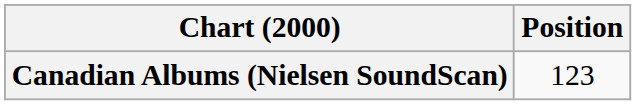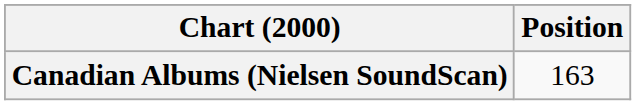Canadian Albums (Nielsen SoundScan) | Position: 123 -> 163
